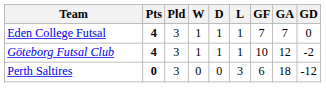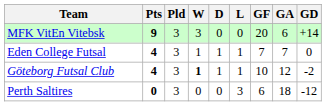+ row: MFK VitEn Vitebsk | 9 | 3 | 3 | 0 | 0 | 20 | 6 | +14
Göteborg Futsal Club | W: normal -> bold
